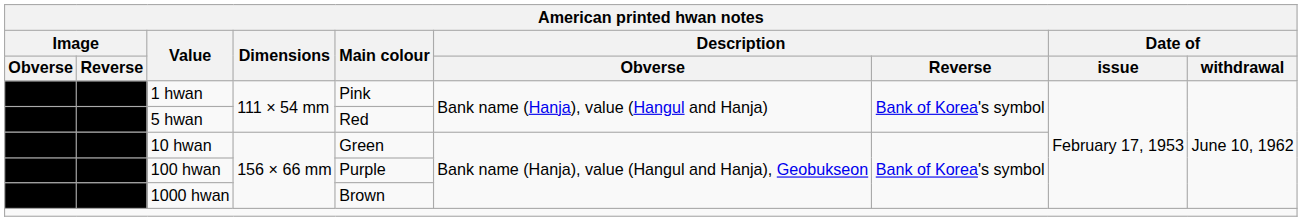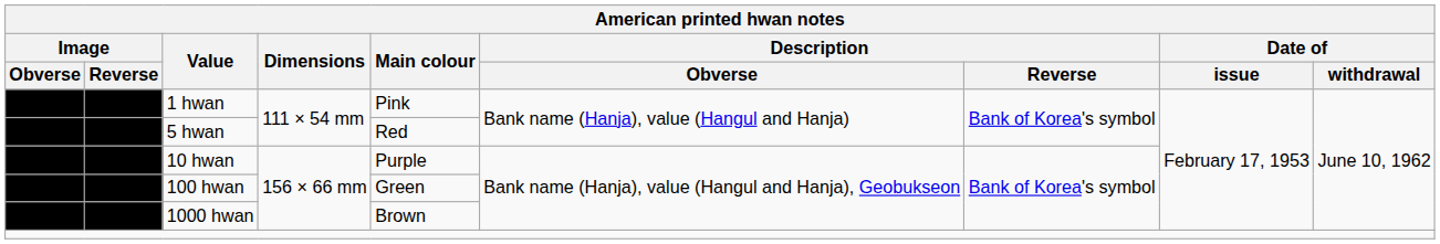10 hwan | Main colour: Green -> Purple
100 hwan | Main colour: Purple -> Green
